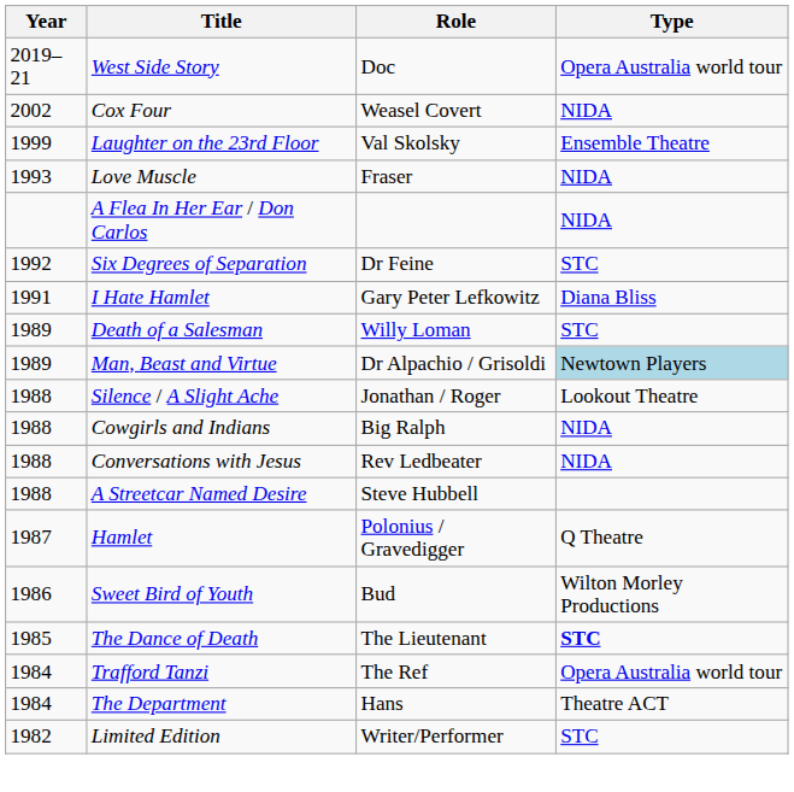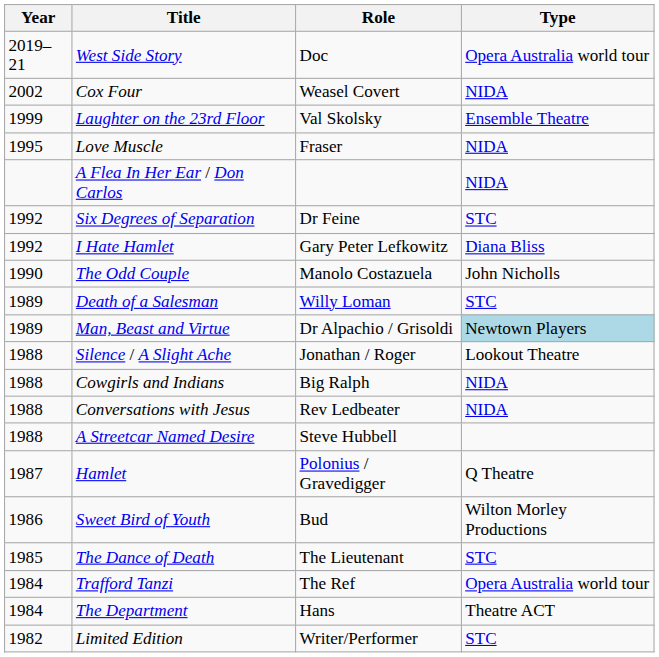Love Muscle | Year: 1993 -> 1995
I Hate Hamlet | Year: 1991 -> 1992
+ row: 1990 | The Odd Couple | Manolo Costazuela | John Nicholls
The Dance of Death | Type: bold -> normal
